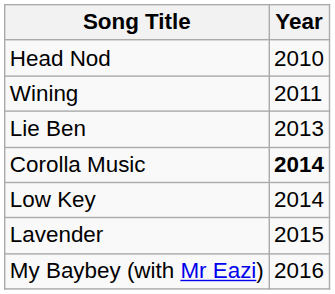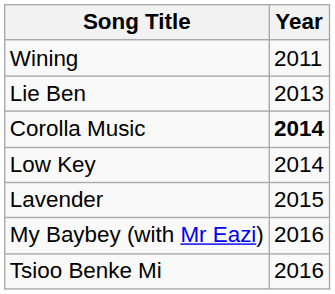- row: Head Nod | 2010
+ row: Tsioo Benke Mi | 2016
